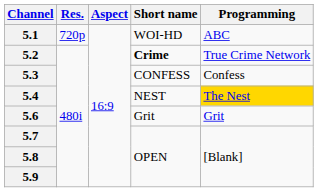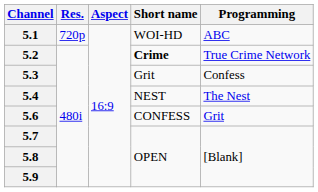5.3 | Short name: CONFESS -> Grit
5.4 | Programming: gold background -> no background
5.6 | Short name: Grit -> CONFESS
